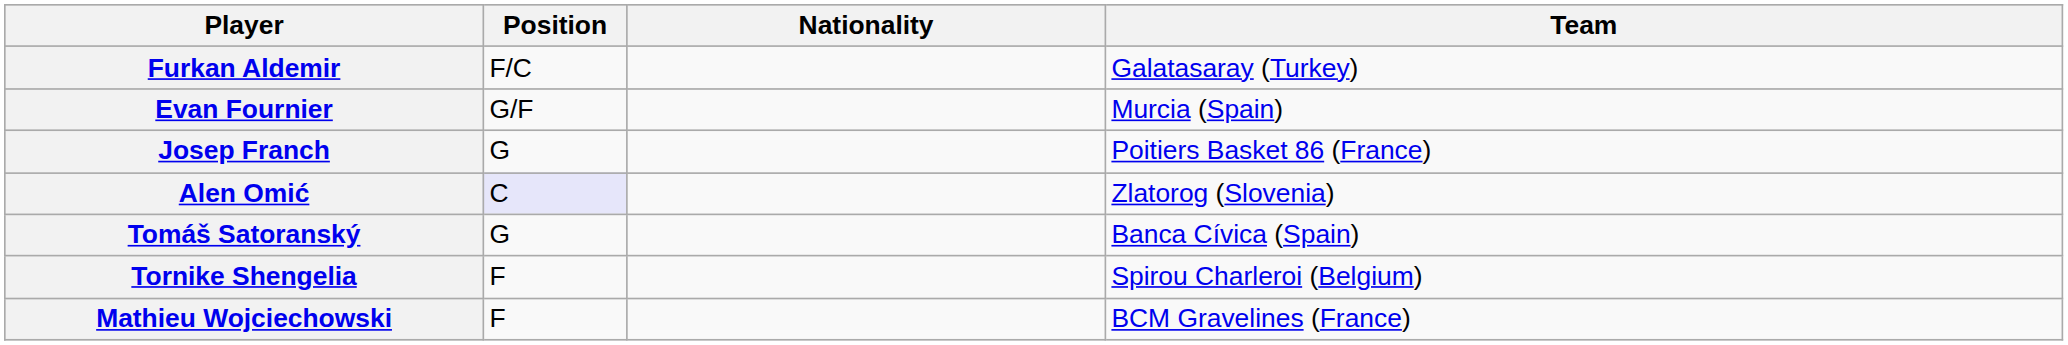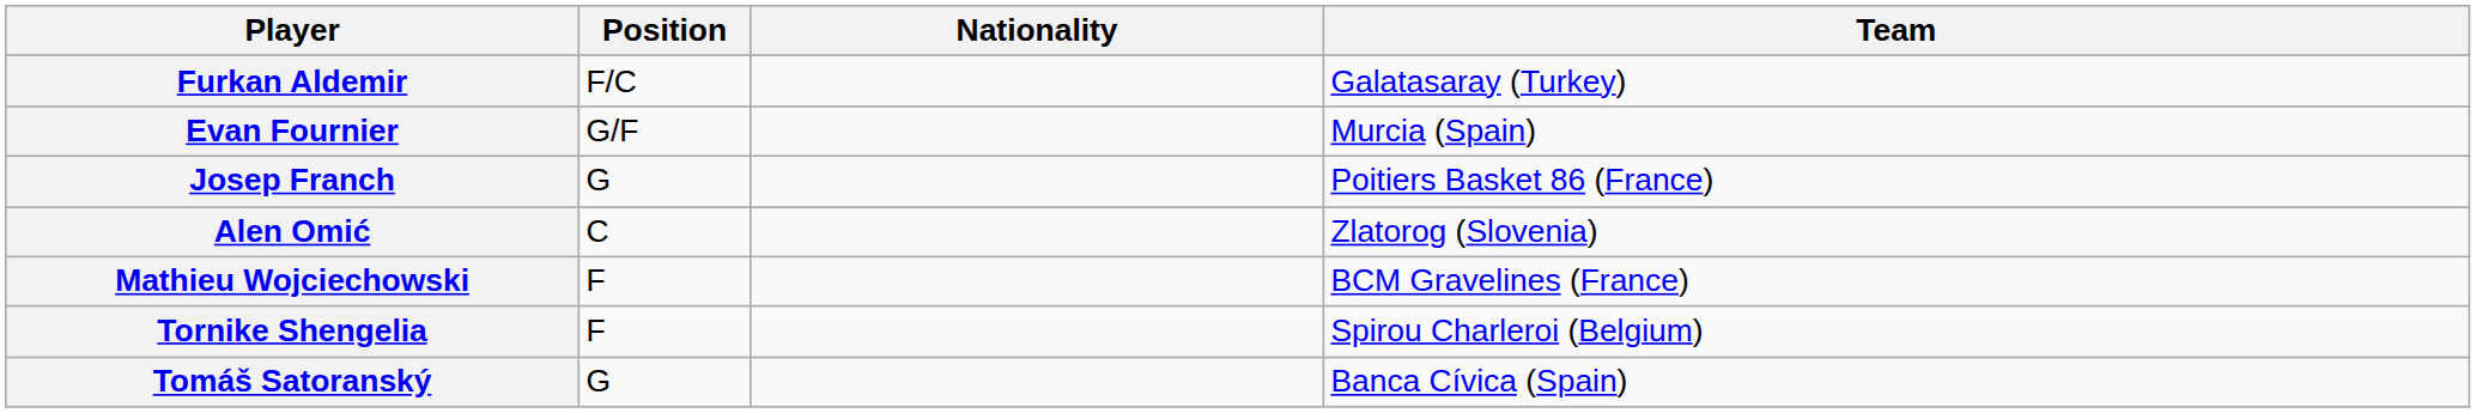Alen Omić | Position: lavender background -> no background
rows swapped: Tomáš Satoranský <-> Mathieu Wojciechowski
